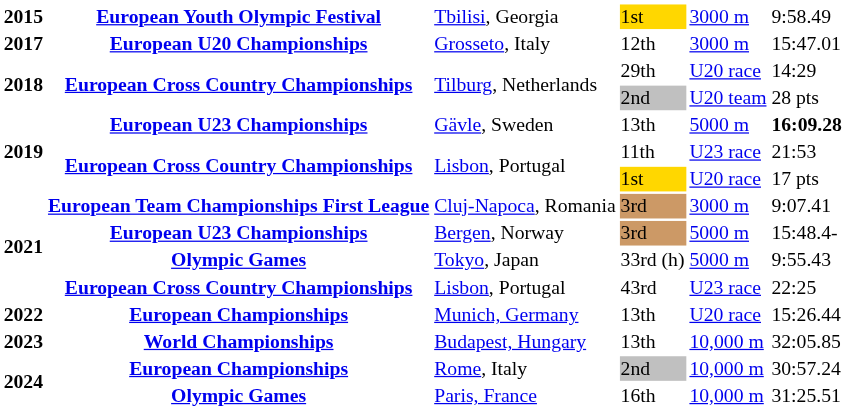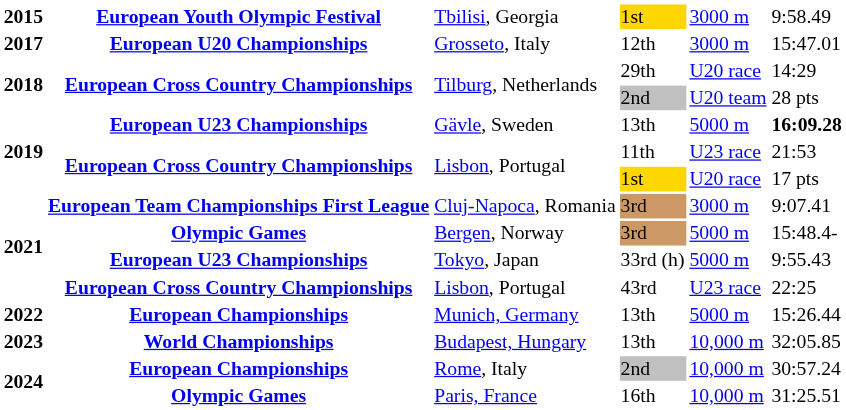Bergen, Norway | column 2: European U23 Championships -> Olympic Games
Tokyo, Japan | column 2: Olympic Games -> European U23 Championships
Munich, Germany | column 5: U20 race -> 5000 m
